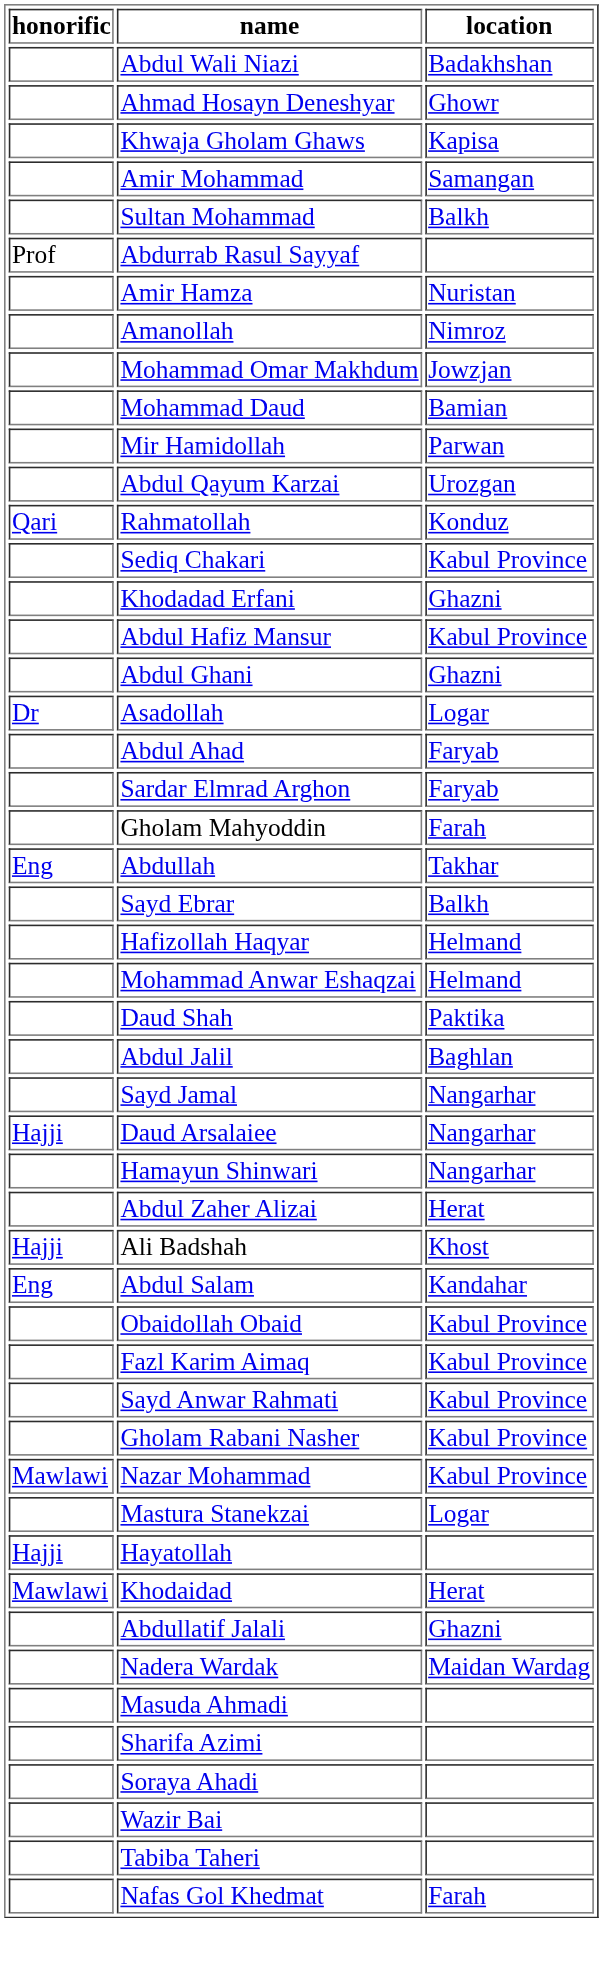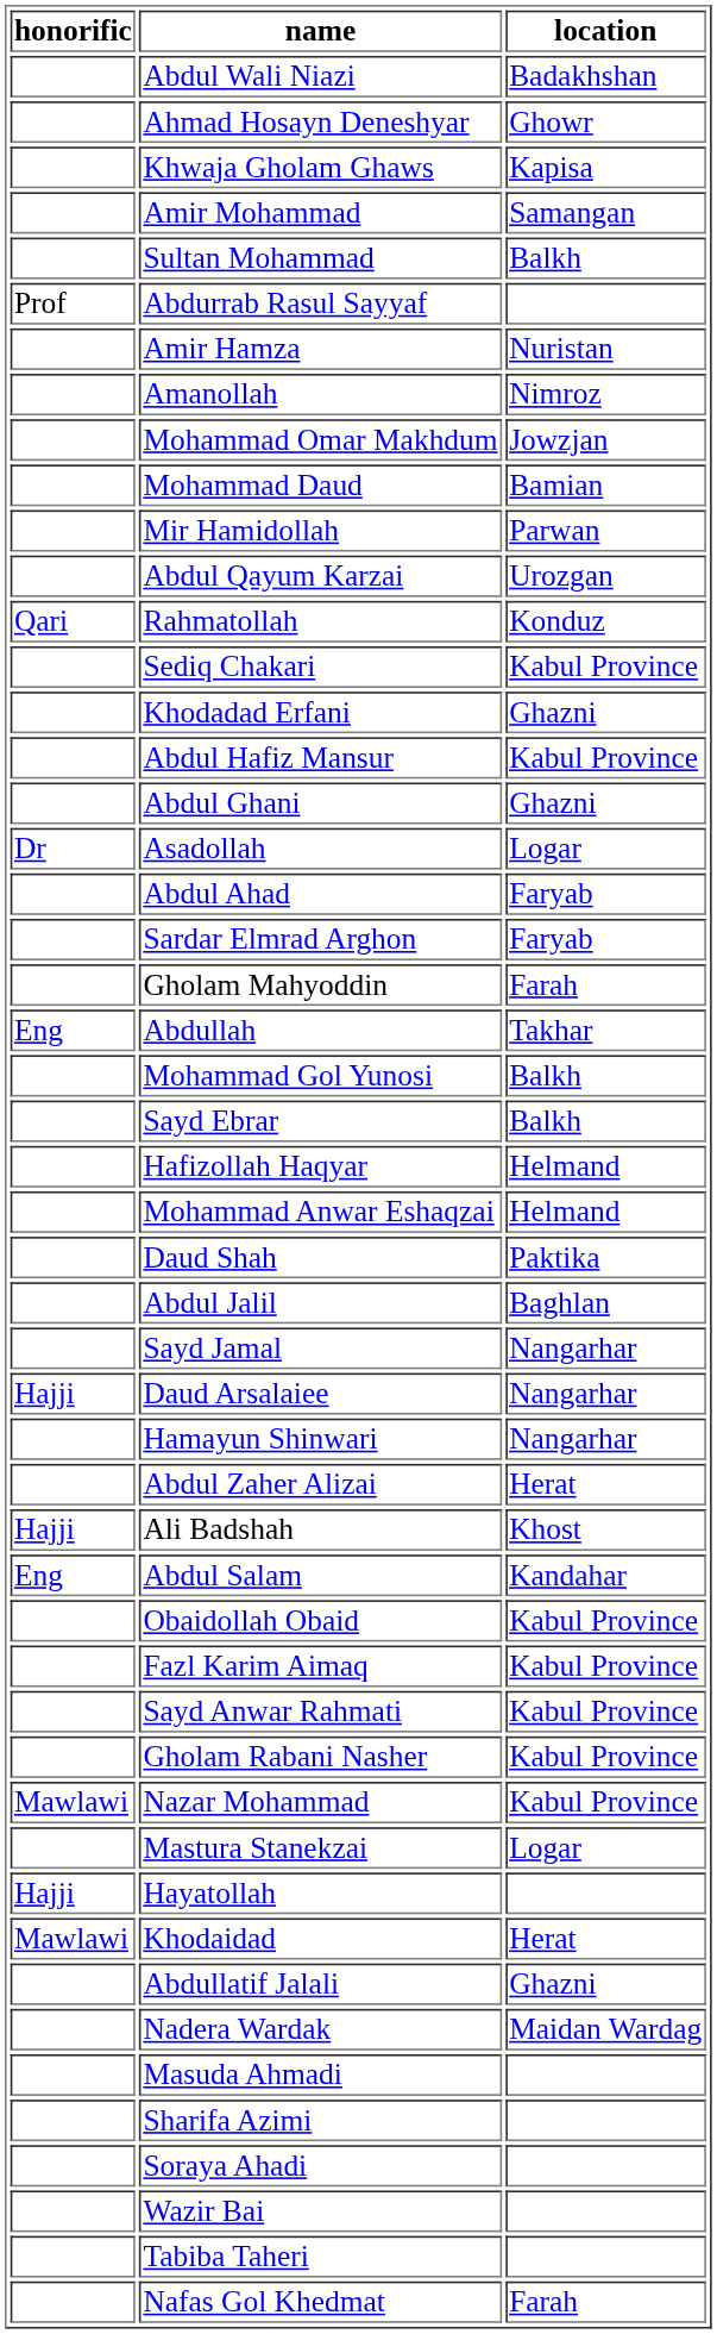+ row: Mohammad Gol Yunosi | Balkh
